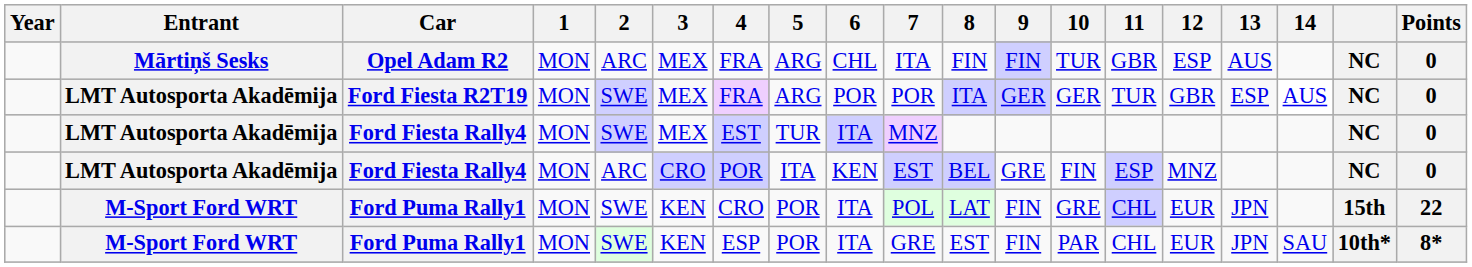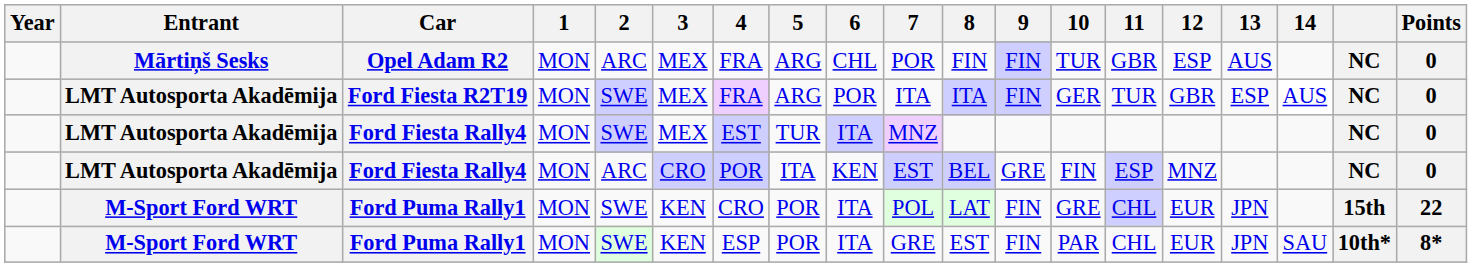Opel Adam R2 | 7: ITA -> POR
Ford Fiesta R2T19 | 7: POR -> ITA
Ford Fiesta R2T19 | 9: GER -> FIN
